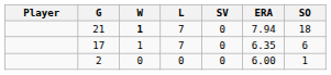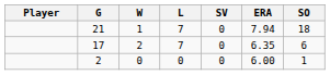21 | W: bold -> normal
17 | W: 1 -> 2
